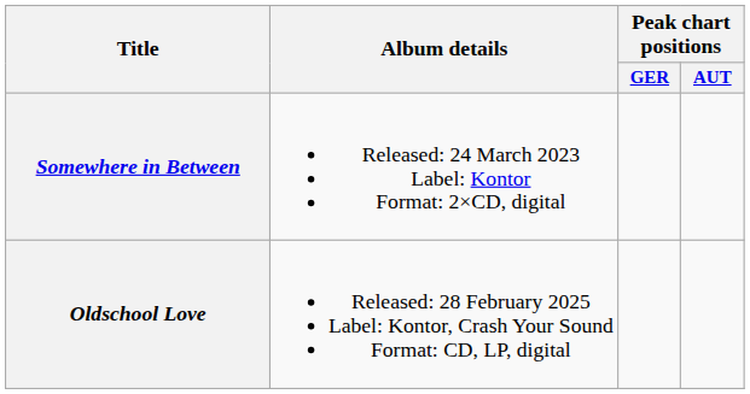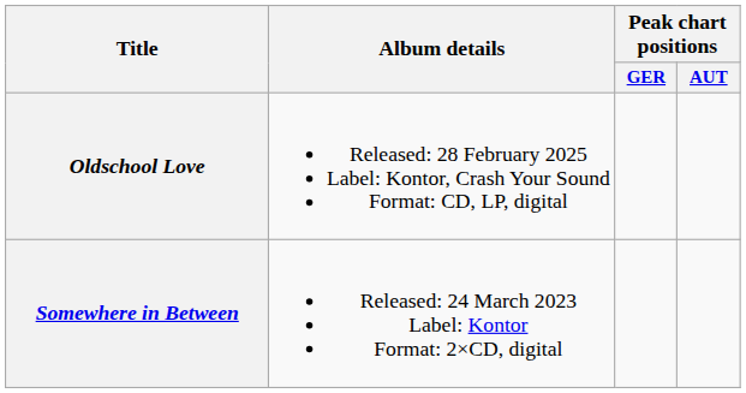rows swapped: Somewhere in Between <-> Oldschool Love
